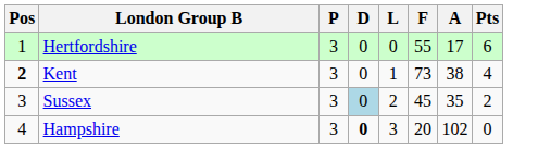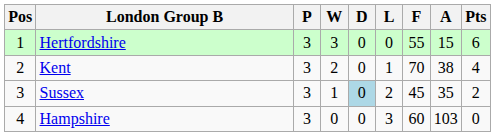+ column: W | 3 | 2 | 1 | 0
Hertfordshire | A: 17 -> 15
Kent | Pos: bold -> normal
Kent | F: 73 -> 70
Hampshire | D: bold -> normal
Hampshire | F: 20 -> 60
Hampshire | A: 102 -> 103
